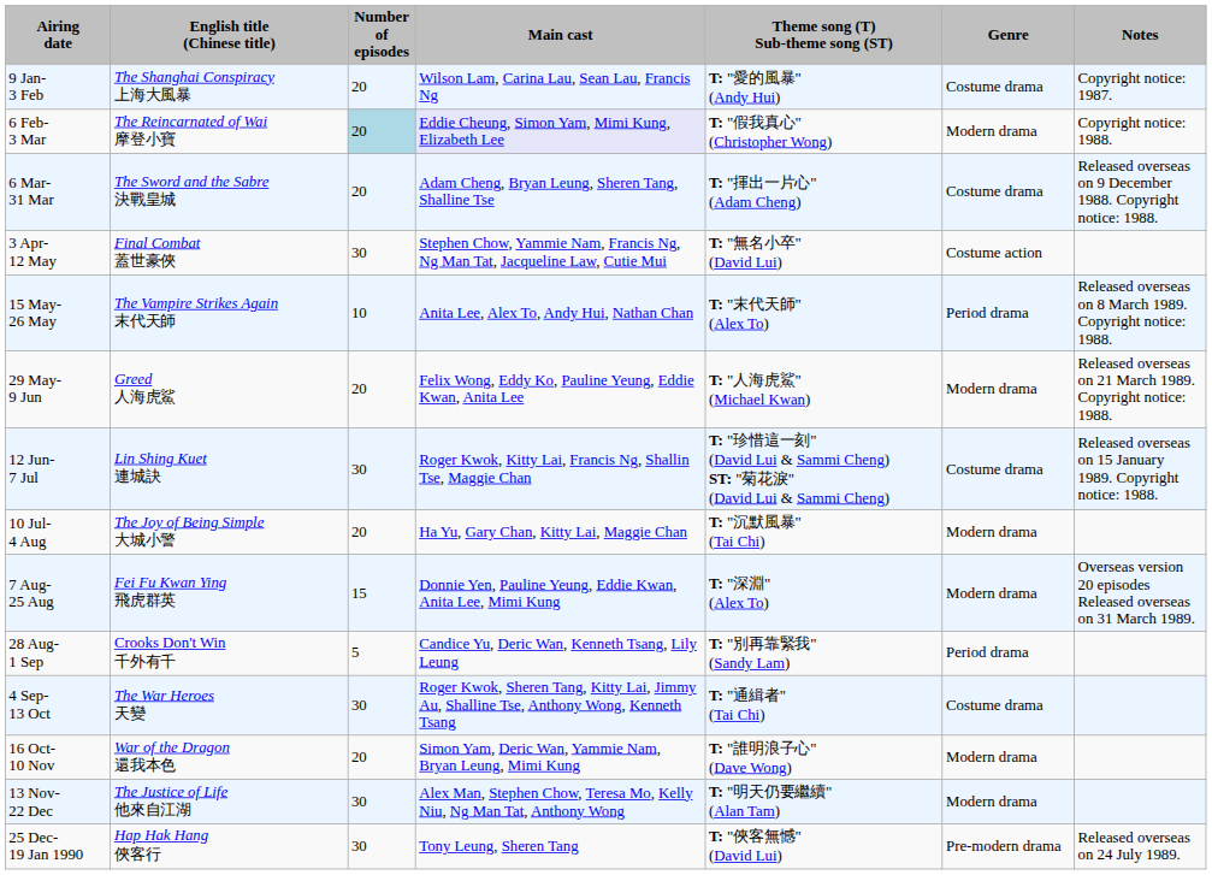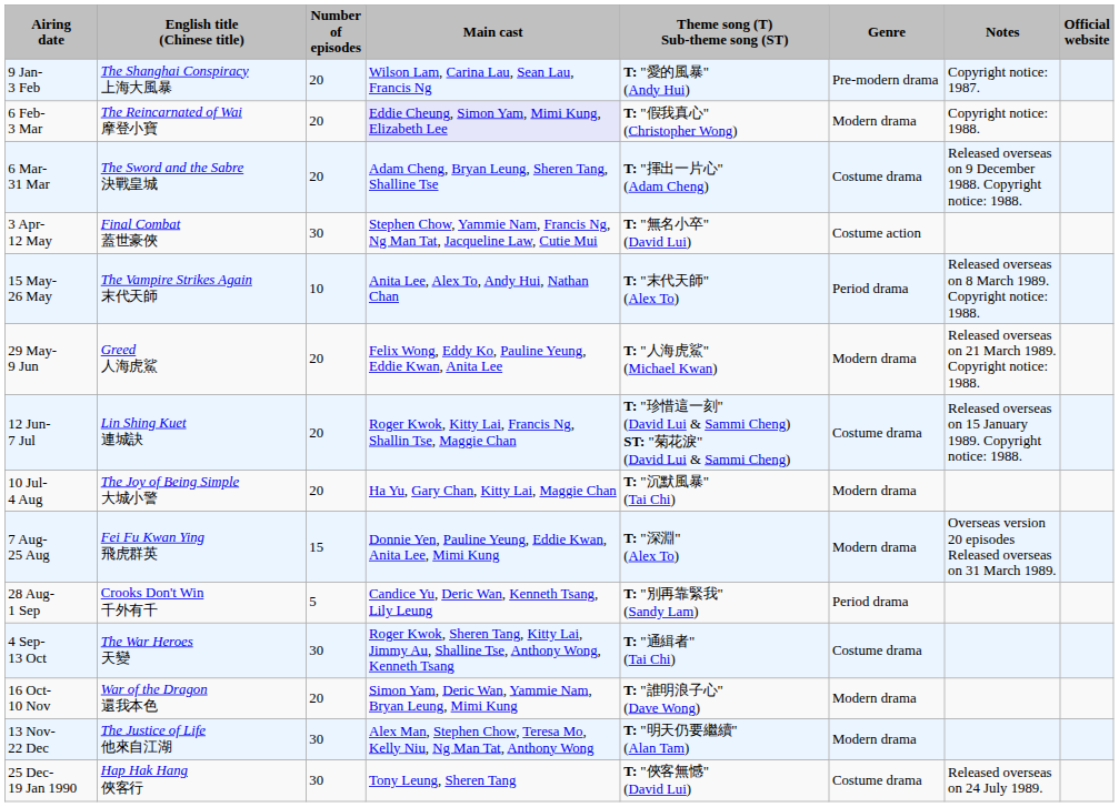+ column: Official website
9 Jan- 3 Feb | Genre: Costume drama -> Pre-modern drama
6 Feb- 3 Mar | Number of episodes: lightblue background -> no background
12 Jun- 7 Jul | Number of episodes: 30 -> 20
25 Dec- 19 Jan 1990 | Genre: Pre-modern drama -> Costume drama
